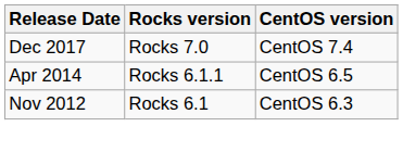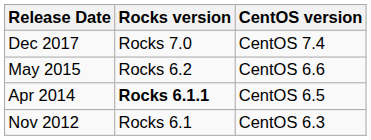+ row: May 2015 | Rocks 6.2 | CentOS 6.6
Apr 2014 | Rocks version: normal -> bold
